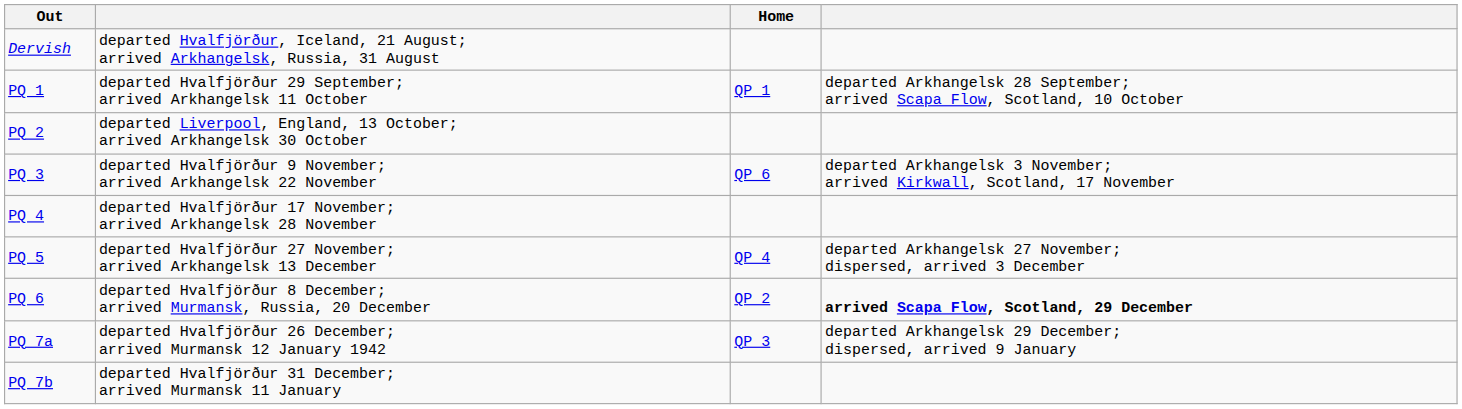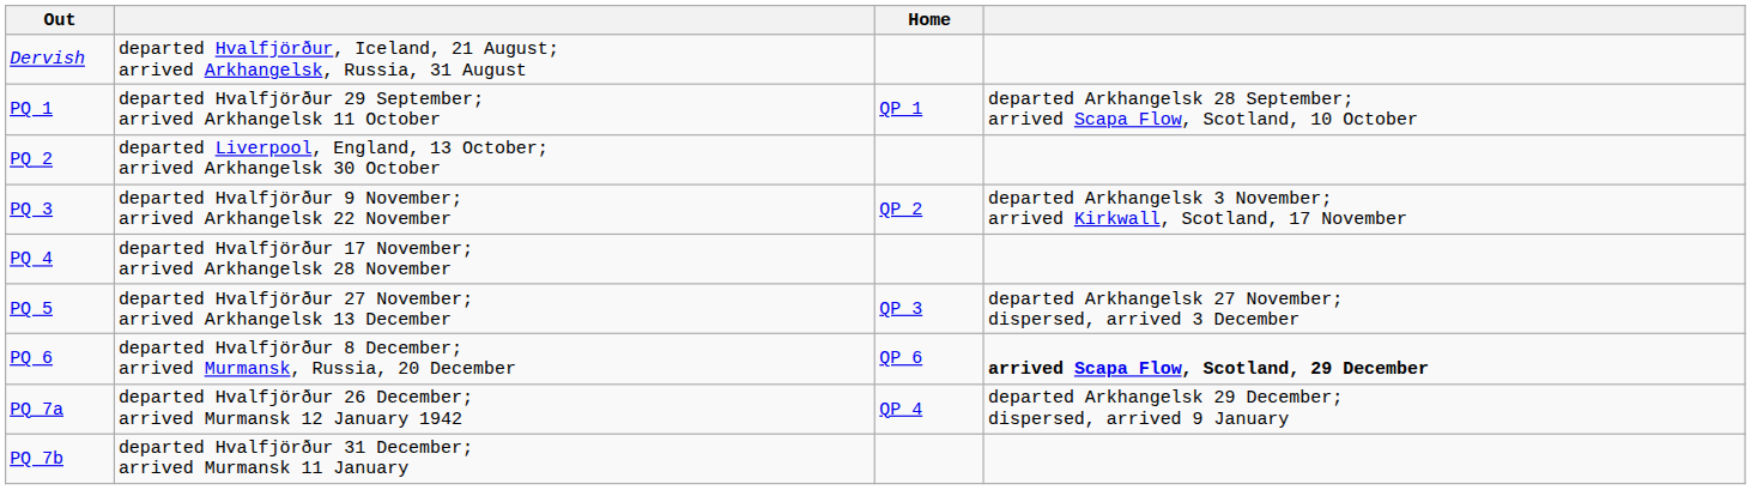PQ 3 | Home: QP 6 -> QP 2
PQ 5 | Home: QP 4 -> QP 3
PQ 6 | Home: QP 2 -> QP 6
PQ 7a | Home: QP 3 -> QP 4
